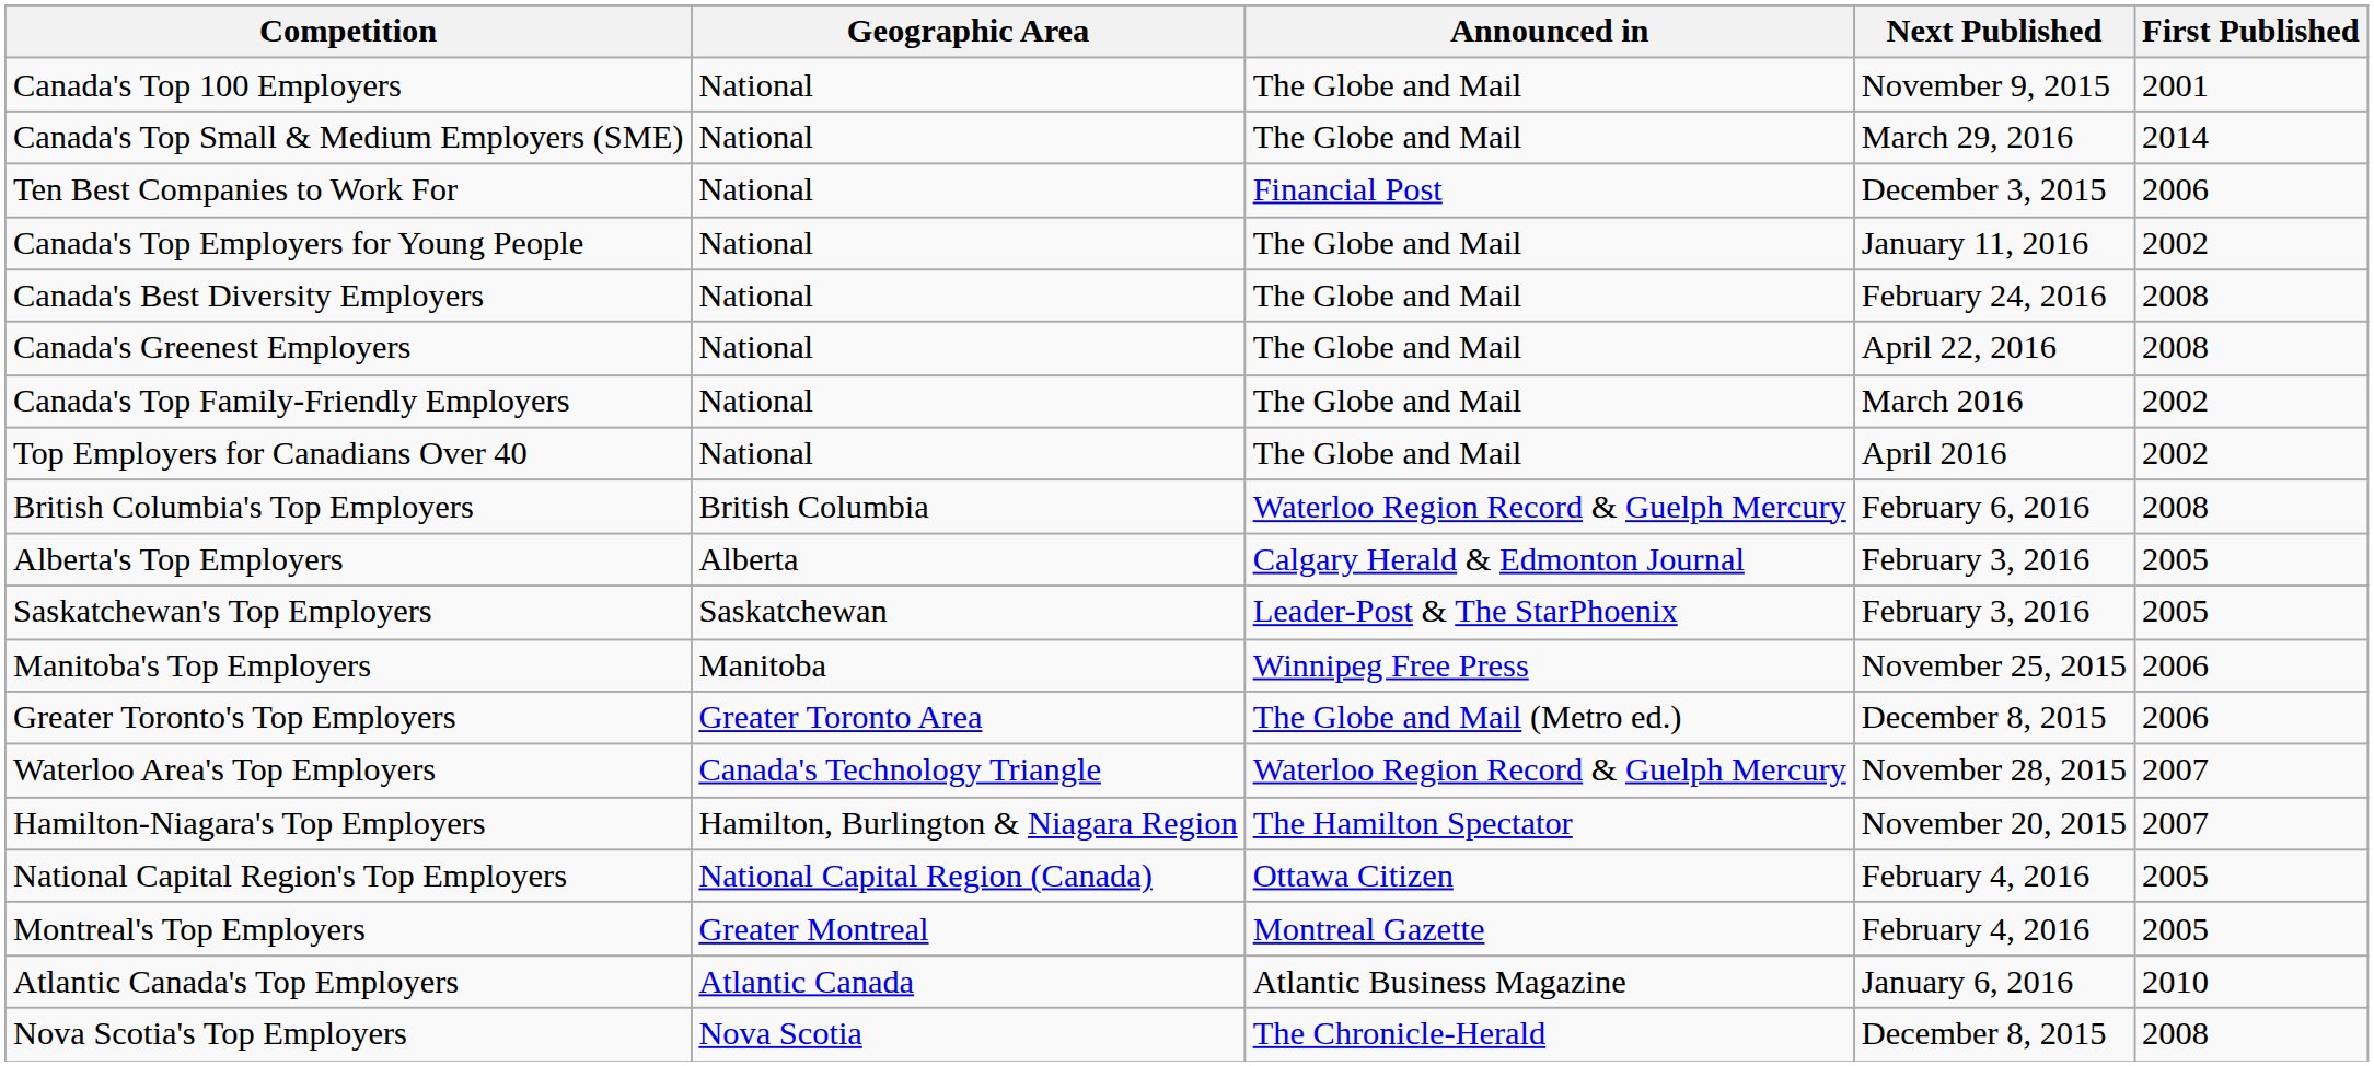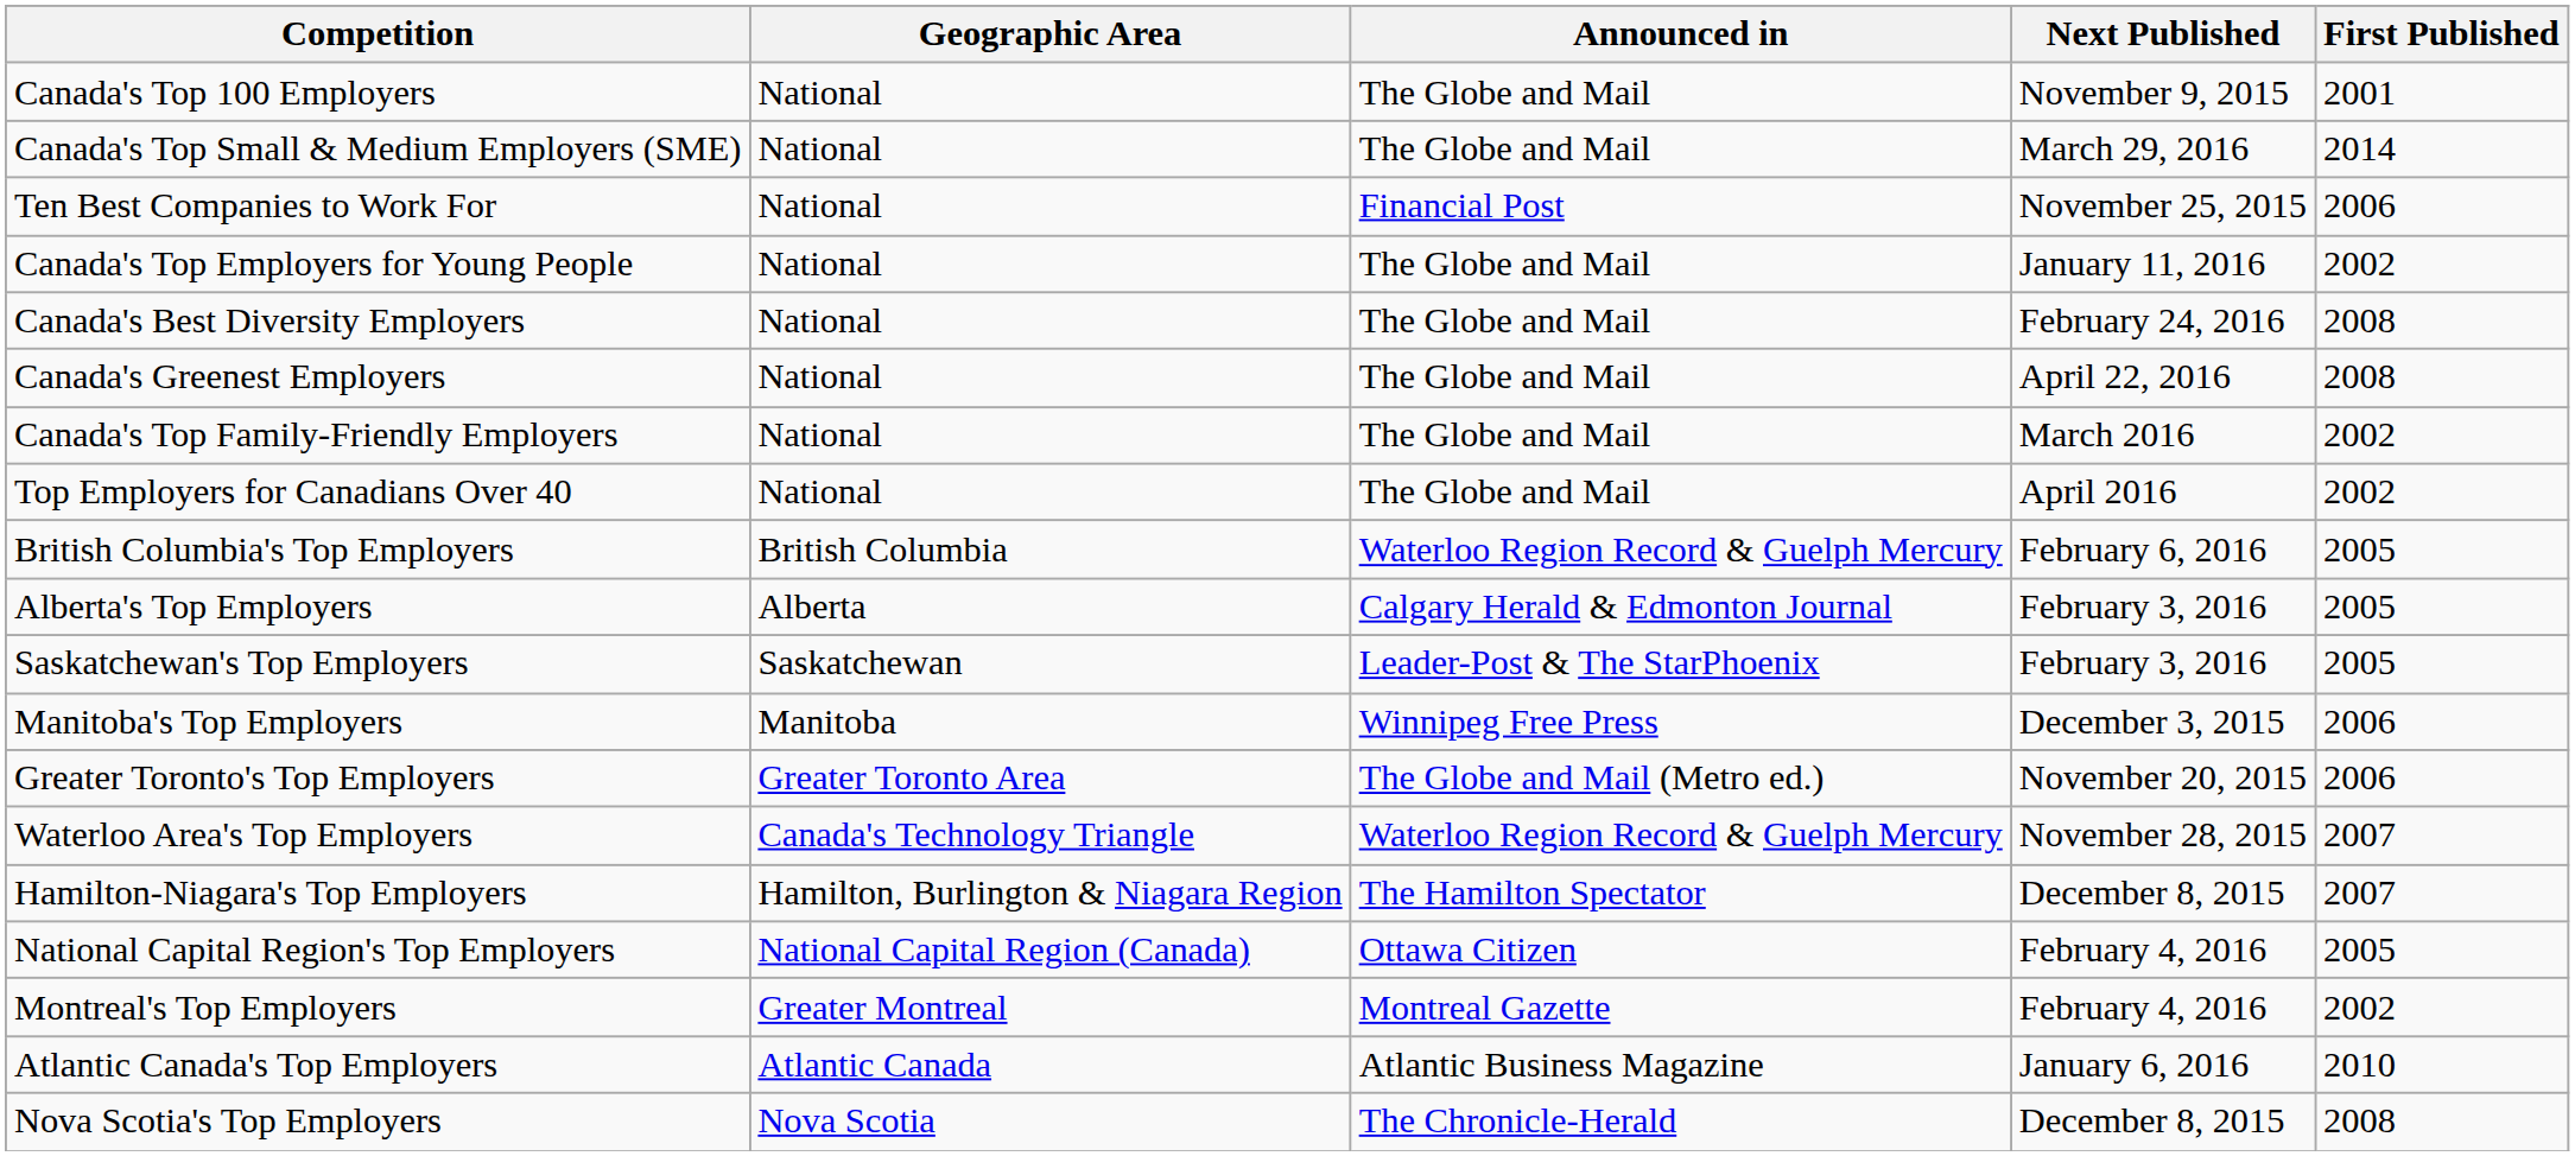Ten Best Companies to Work For | Next Published: December 3, 2015 -> November 25, 2015
British Columbia's Top Employers | First Published: 2008 -> 2005
Manitoba's Top Employers | Next Published: November 25, 2015 -> December 3, 2015
Greater Toronto's Top Employers | Next Published: December 8, 2015 -> November 20, 2015
Hamilton-Niagara's Top Employers | Next Published: November 20, 2015 -> December 8, 2015
Montreal's Top Employers | First Published: 2005 -> 2002
